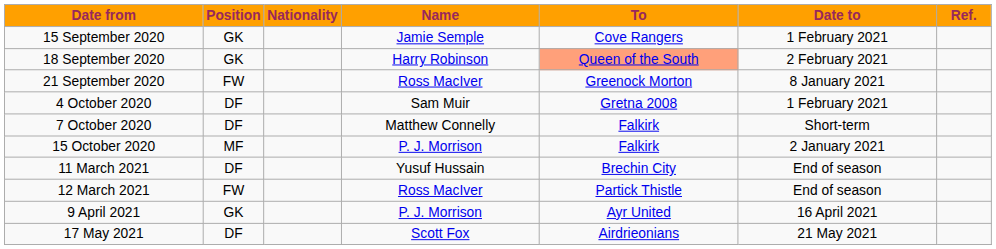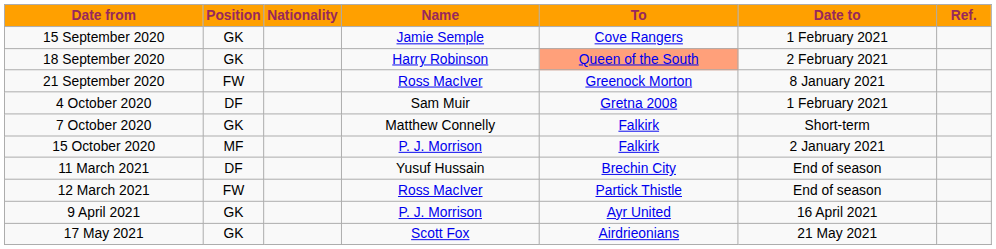7 October 2020 | Position: DF -> GK
17 May 2021 | Position: DF -> GK
